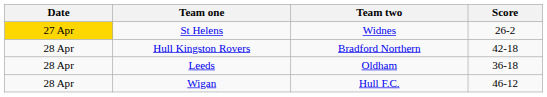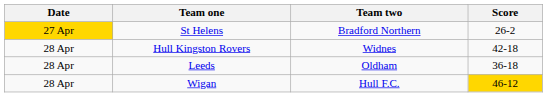St Helens | Team two: Widnes -> Bradford Northern
Hull Kingston Rovers | Team two: Bradford Northern -> Widnes
Wigan | Score: no background -> gold background
